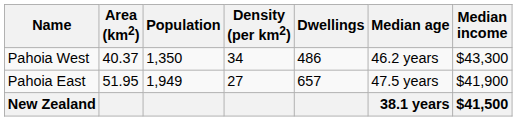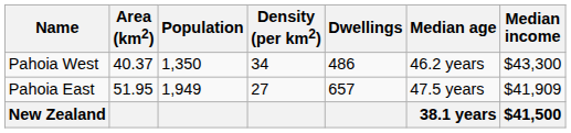Pahoia East | Median income: $41,900 -> $41,909
